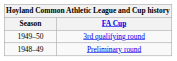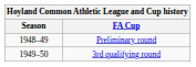rows swapped: Preliminary round <-> 3rd qualifying round
